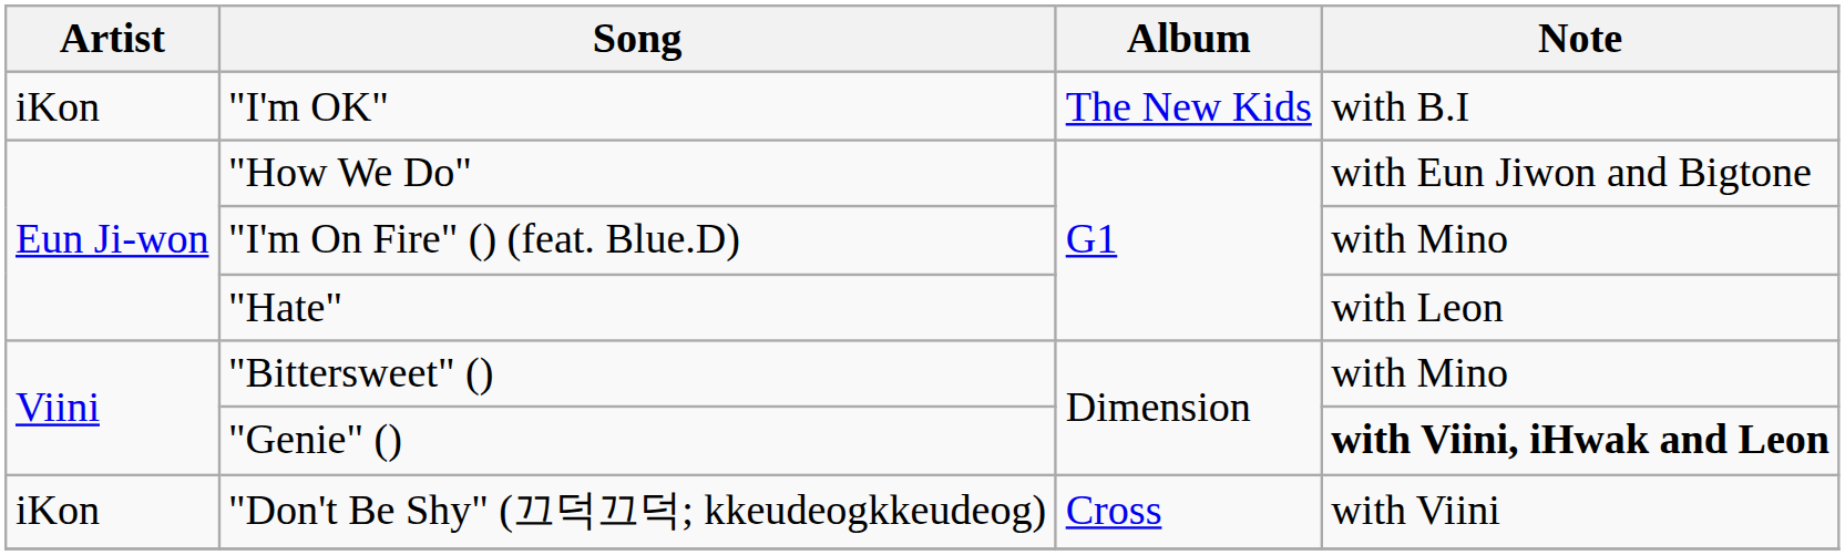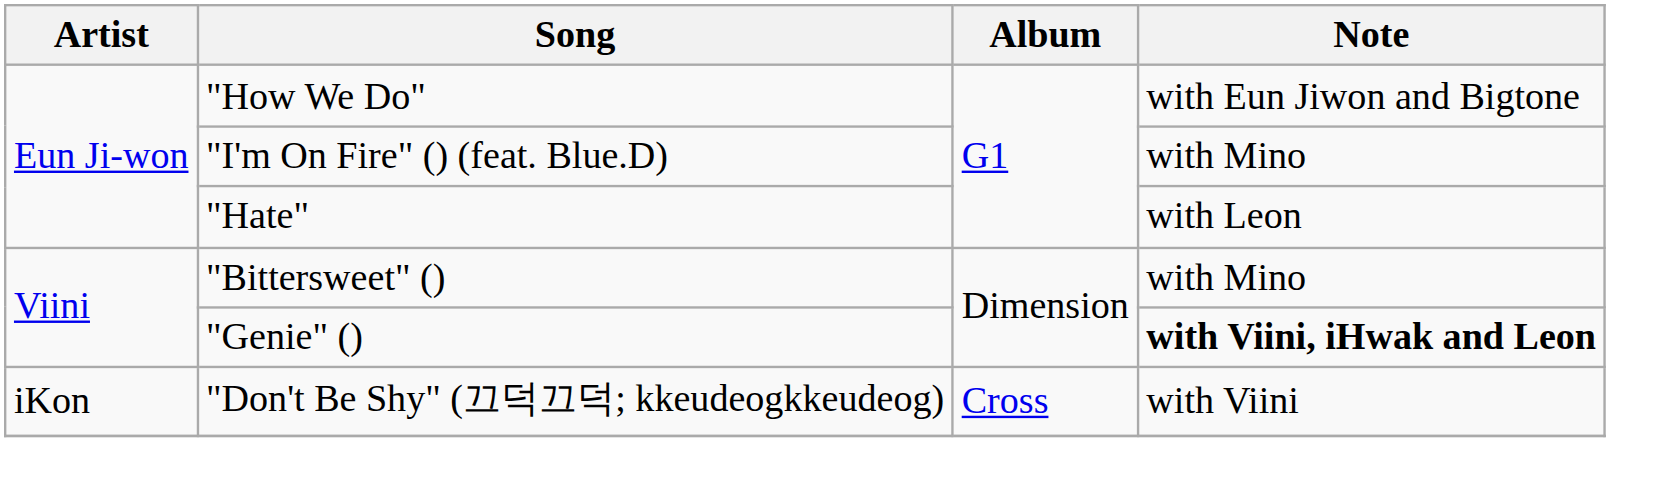- row: iKon | "I'm OK" | The New Kids | with B.I
